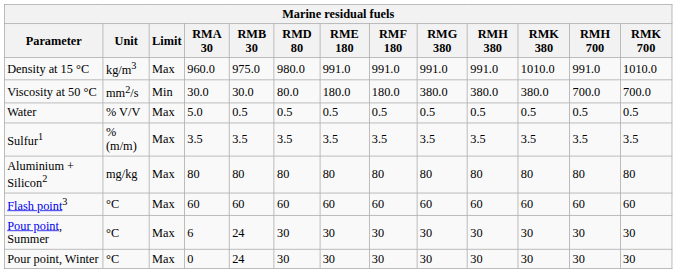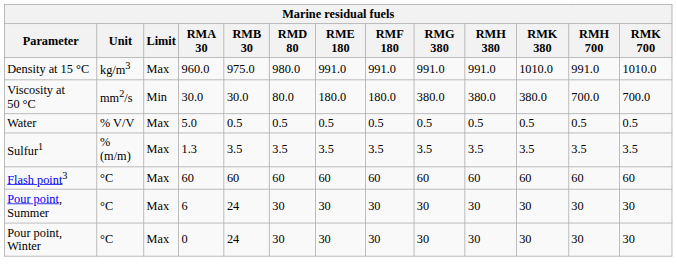Sulfur1 | RMA 30: 3.5 -> 1.3
- row: Aluminium + Silicon2 | mg/kg | Max | 80 | 80 | 80 | 80 | 80 | 80 | 80 | 80 | 80 | 80
